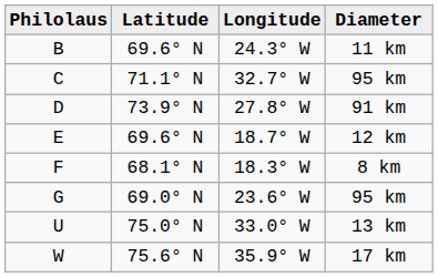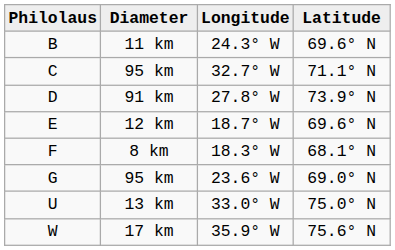columns swapped: Latitude <-> Diameter
